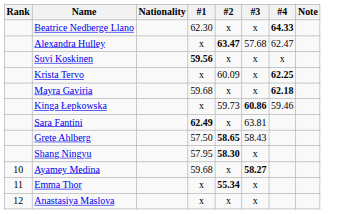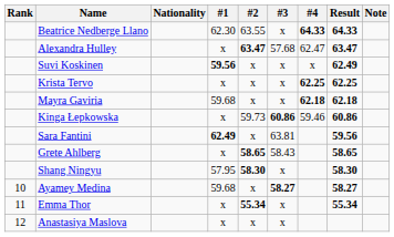+ column: Result | 64.33 | 63.47 | 62.49 | 62.25 | 62.18 | 60.86 | 59.56 | 58.65 | 58.30 | 58.27 | 55.34
Beatrice Nedberge Llano | #2: x -> 63.55
Krista Tervo | #2: 60.09 -> x
Grete Ahlberg | #1: 57.50 -> x
